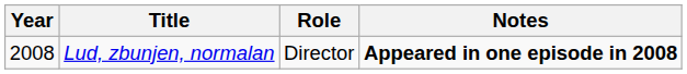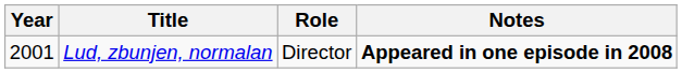Lud, zbunjen, normalan | Year: 2008 -> 2001
